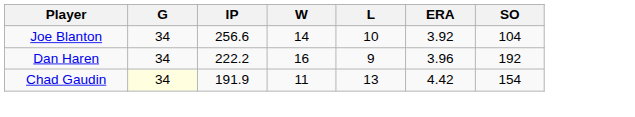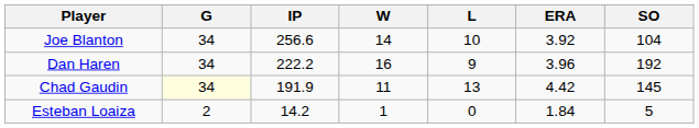Chad Gaudin | SO: 154 -> 145
+ row: Esteban Loaiza | 2 | 14.2 | 1 | 0 | 1.84 | 5
